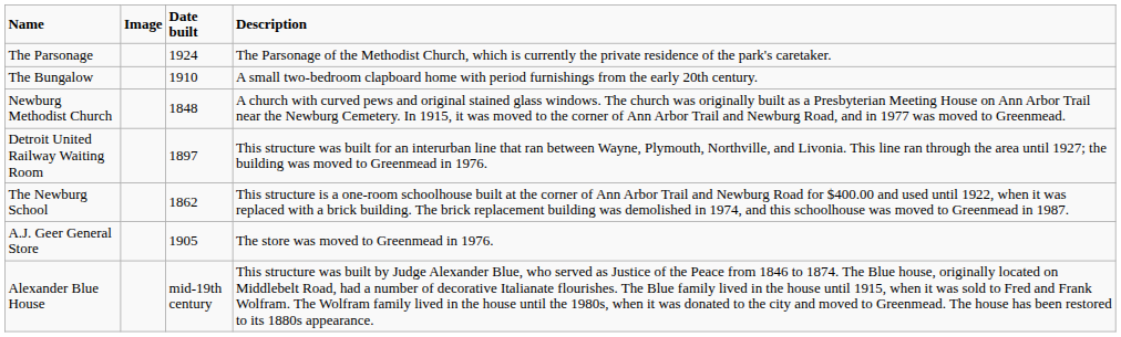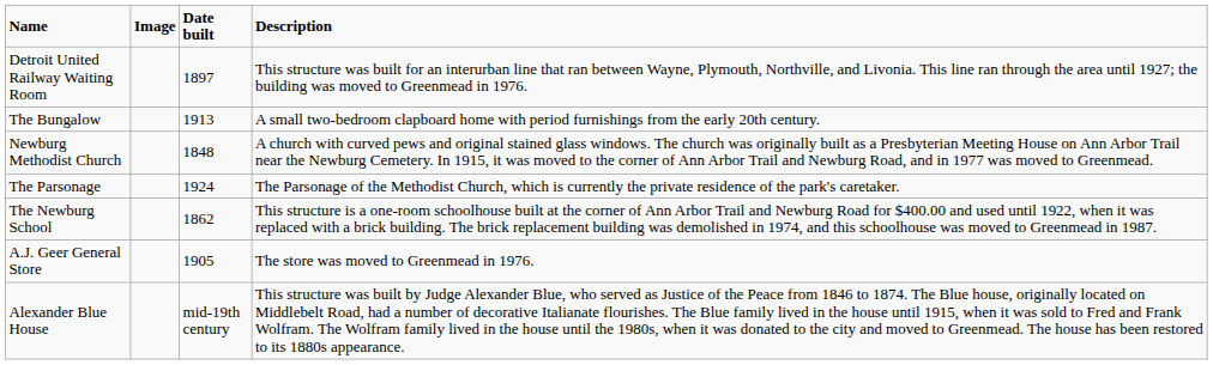rows swapped: Detroit United Railway Waiting Room <-> The Parsonage
The Bungalow | Date built: 1910 -> 1913
